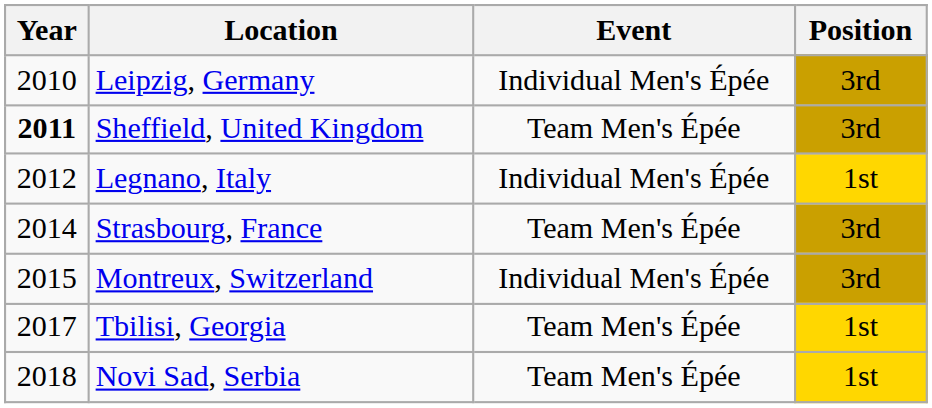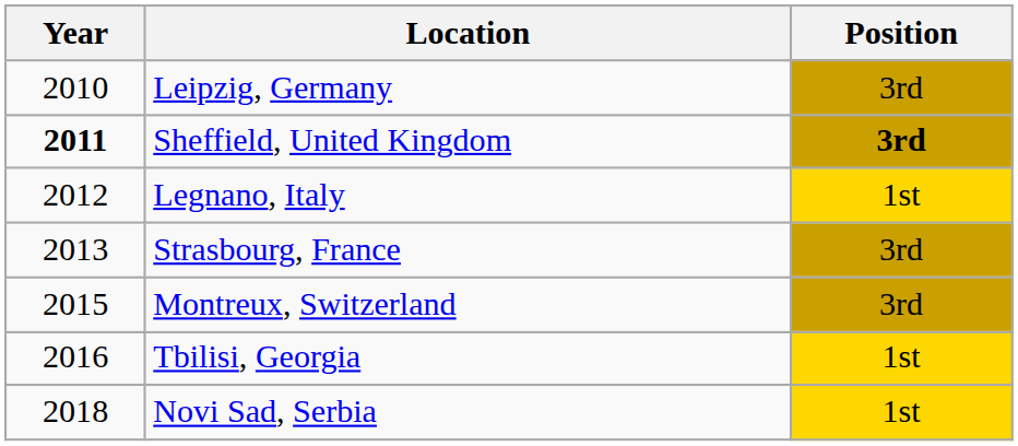- column: Event | Individual Men's Épée | Team Men's Épée | Individual Men's Épée | Team Men's Épée | Individual Men's Épée | Team Men's Épée | Team Men's Épée
Sheffield, United Kingdom | Position: normal -> bold
Strasbourg, France | Year: 2014 -> 2013
Tbilisi, Georgia | Year: 2017 -> 2016
